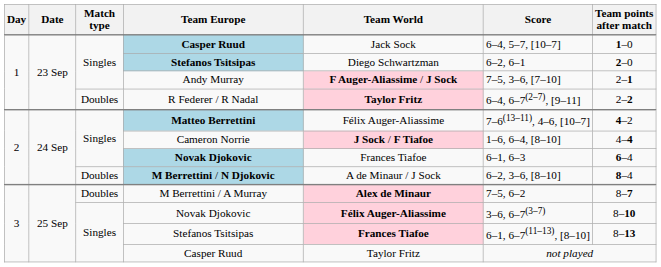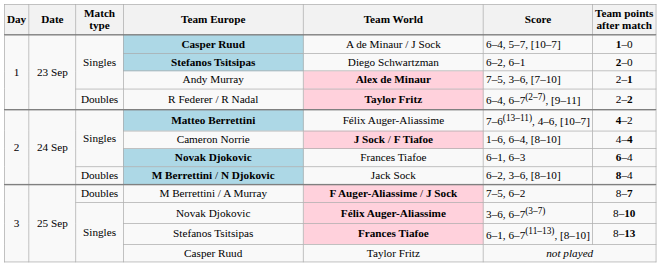1 / Casper Ruud | Team World: Jack Sock -> A de Minaur / J Sock
Andy Murray | Team World: F Auger-Aliassime / J Sock -> Alex de Minaur
M Berrettini / N Djokovic | Team World: A de Minaur / J Sock -> Jack Sock
M Berrettini / A Murray | Team World: Alex de Minaur -> F Auger-Aliassime / J Sock
